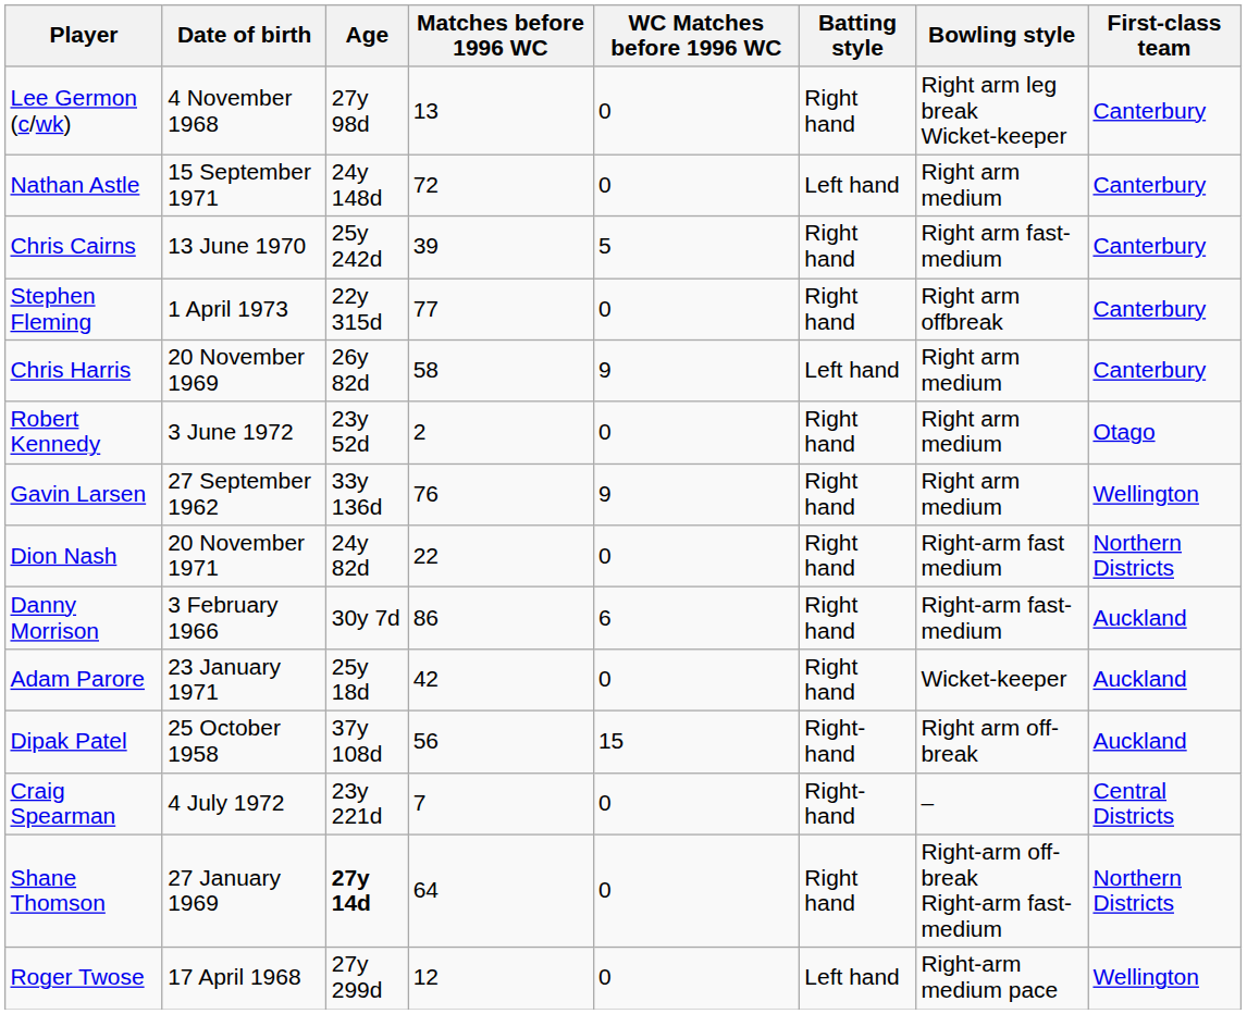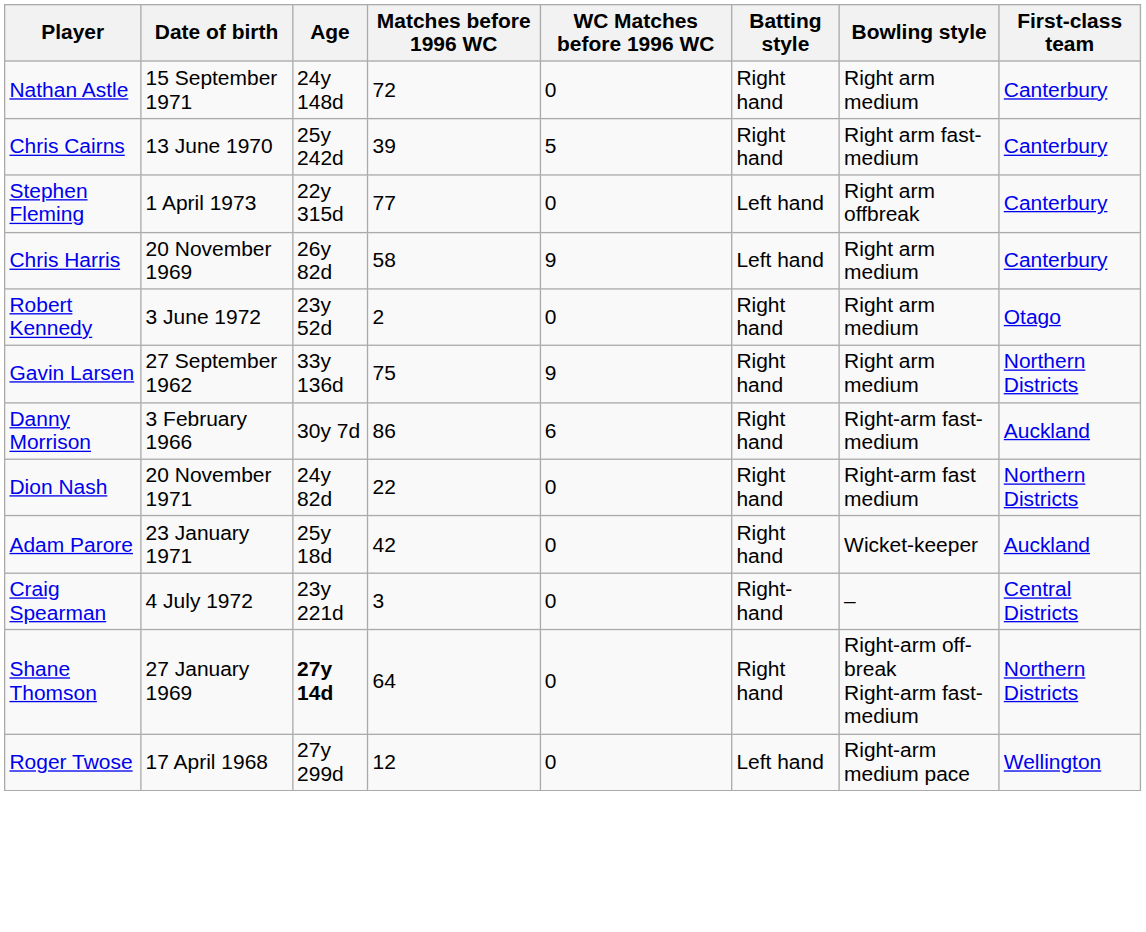- row: Lee Germon (c/wk) | 4 November 1968 | 27y 98d | 13 | 0 | Right hand | Right arm leg break Wicket-keeper | Canterbury
Nathan Astle | Batting style: Left hand -> Right hand
Stephen Fleming | Batting style: Right hand -> Left hand
Gavin Larsen | Matches before 1996 WC: 76 -> 75
Gavin Larsen | First-class team: Wellington -> Northern Districts
rows swapped: Danny Morrison <-> Dion Nash
- row: Dipak Patel | 25 October 1958 | 37y 108d | 56 | 15 | Right-hand | Right arm off-break | Auckland
Craig Spearman | Matches before 1996 WC: 7 -> 3
